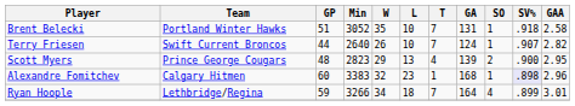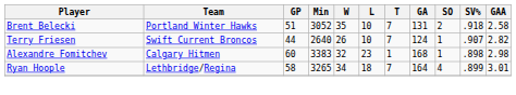Brent Belecki | SO: 1 -> 2
- row: Scott Myers | Prince George Cougars | 48 | 2823 | 29 | 13 | 4 | 139 | 2 | .900 | 2.95
Alexandre Fomitchev | SV%: lavender background -> no background
Alexandre Fomitchev | GAA: 2.96 -> 2.98
Ryan Hoople | GP: 59 -> 58
Ryan Hoople | Min: 3266 -> 3265
